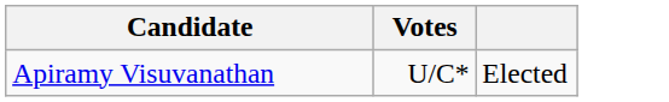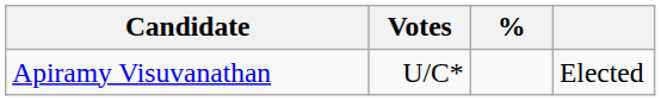+ column: %
